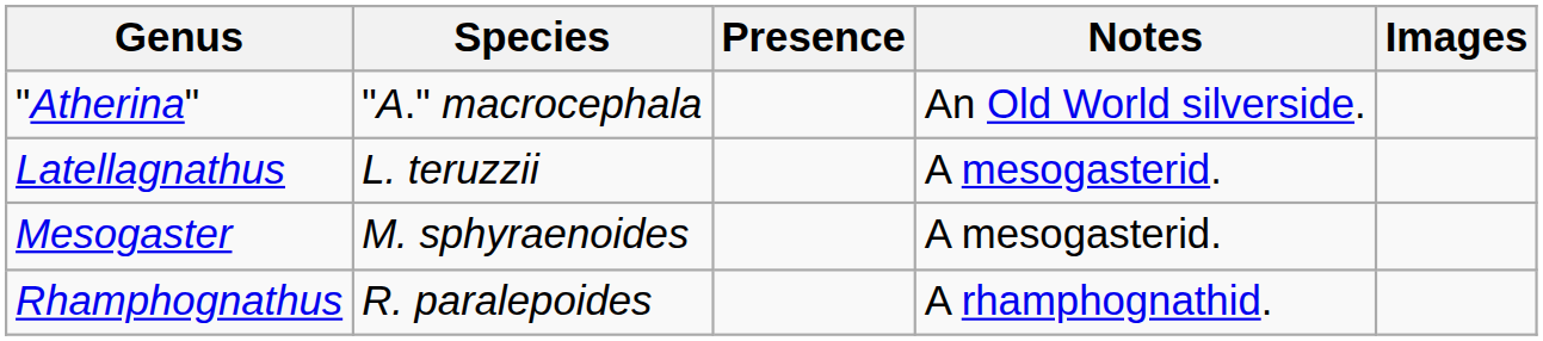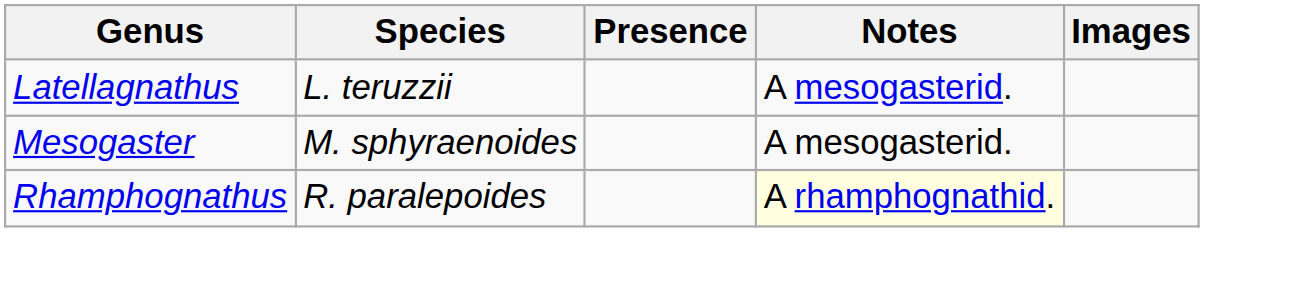- row: "Atherina" | "A." macrocephala | An Old World silverside.
Rhamphognathus | Notes: no background -> lightyellow background
